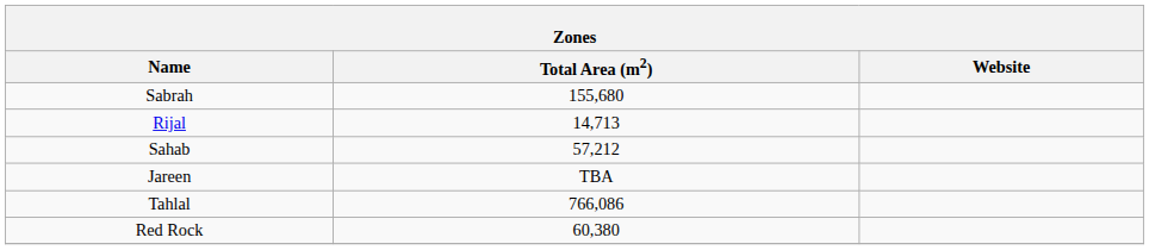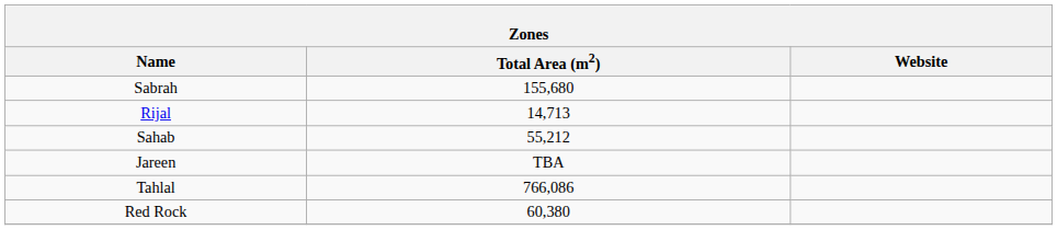Sahab | Total Area (m2): 57,212 -> 55,212
